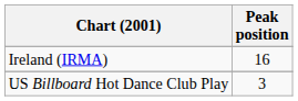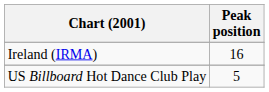US Billboard Hot Dance Club Play | Peak position: 3 -> 5
